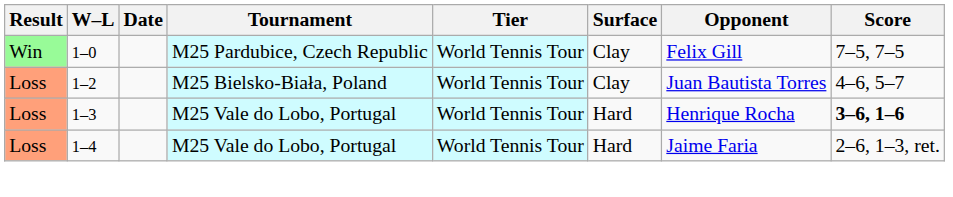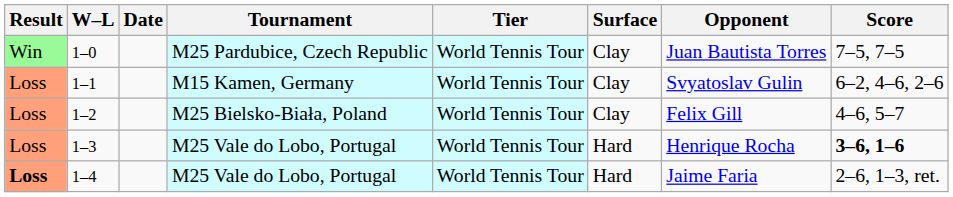1–0 | Opponent: Felix Gill -> Juan Bautista Torres
+ row: Loss | 1–1 | M15 Kamen, Germany | World Tennis Tour | Clay | Svyatoslav Gulin | 6–2, 4–6, 2–6
1–2 | Opponent: Juan Bautista Torres -> Felix Gill
1–4 | Result: normal -> bold
